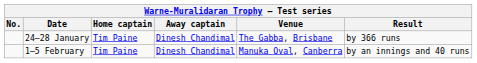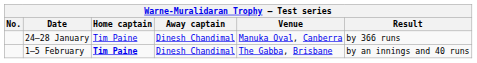24–28 January | Venue: The Gabba, Brisbane -> Manuka Oval, Canberra
1–5 February | Home captain: normal -> bold
1–5 February | Venue: Manuka Oval, Canberra -> The Gabba, Brisbane
